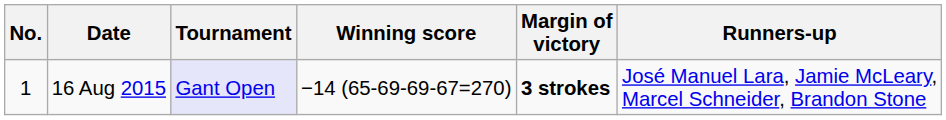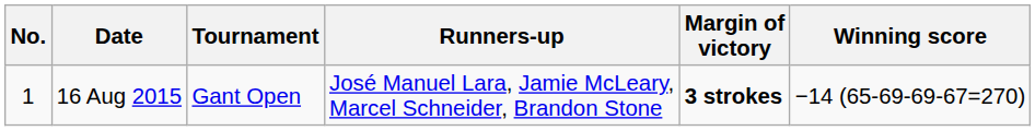columns swapped: Winning score <-> Runners-up
16 Aug 2015 | Tournament: lavender background -> no background
